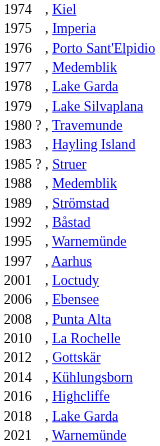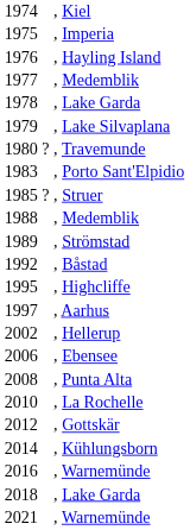1976 | column 2: , Porto Sant'Elpidio -> , Hayling Island
1983 | column 2: , Hayling Island -> , Porto Sant'Elpidio
1995 | column 2: , Warnemünde -> , Highcliffe
- row: 2001 | , Loctudy
+ row: 2002 | , Hellerup
2016 | column 2: , Highcliffe -> , Warnemünde
